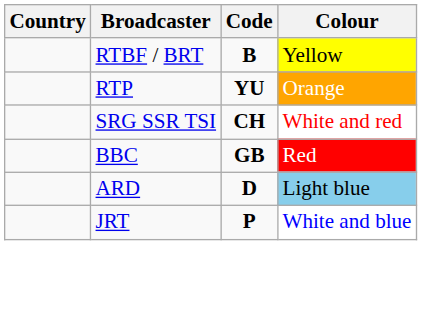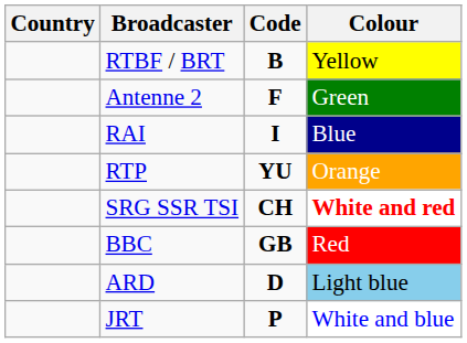+ row: Antenne 2 | F | Green
+ row: RAI | I | Blue
SRG SSR TSI | Colour: normal -> bold
